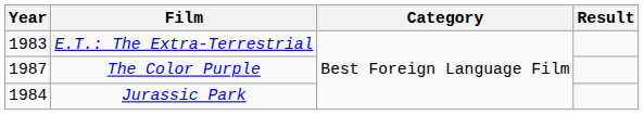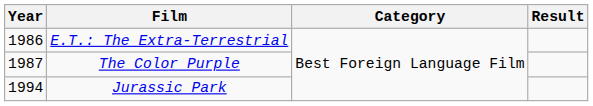E.T.: The Extra-Terrestrial | Year: 1983 -> 1986
Jurassic Park | Year: 1984 -> 1994
